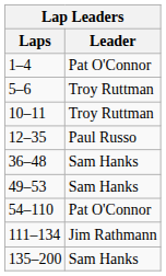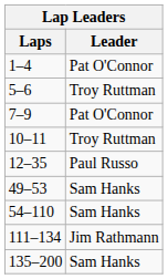+ row: 7–9 | Pat O'Connor
- row: 36–48 | Sam Hanks
54–110 | Leader: Pat O'Connor -> Sam Hanks
